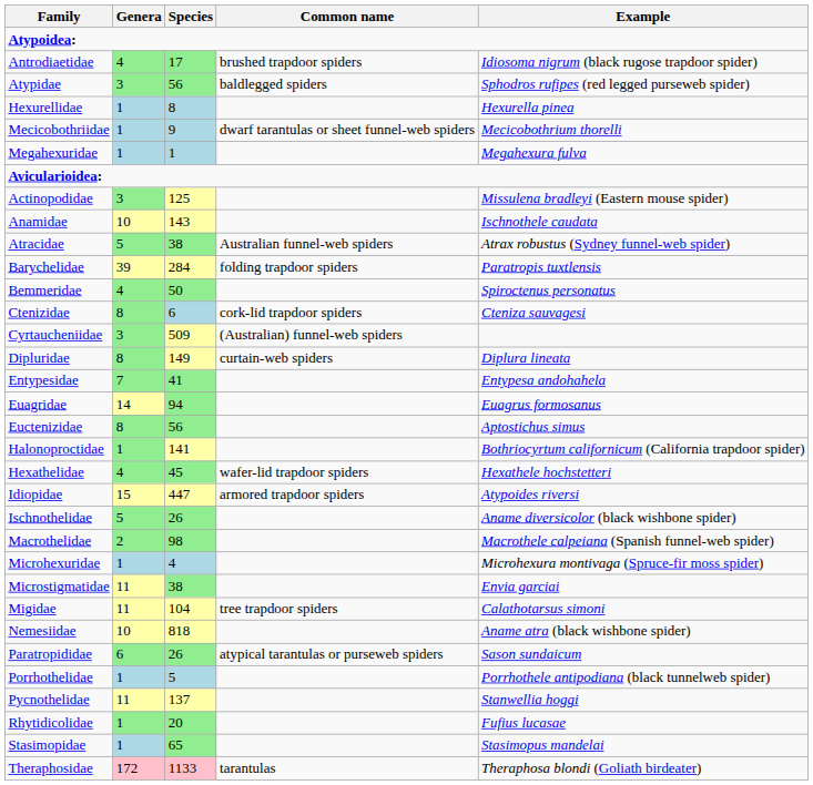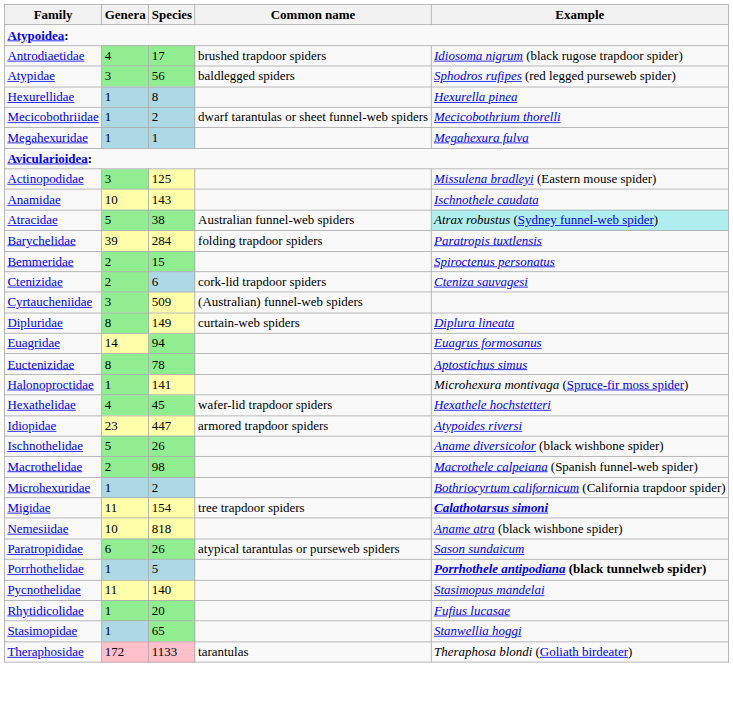Mecicobothriidae | Species: 9 -> 2
Atracidae | Example: no background -> paleturquoise background
Bemmeridae | Genera: 4 -> 2
Bemmeridae | Species: 50 -> 15
Ctenizidae | Genera: 8 -> 2
- row: Entypesidae | 7 | 41 | Entypesa andohahela
Euctenizidae | Species: 56 -> 78
Halonoproctidae | Example: Bothriocyrtum californicum (California trapdoor spider) -> Microhexura montivaga (Spruce-fir moss spider)
Idiopidae | Genera: 15 -> 23
Microhexuridae | Species: 4 -> 2
Microhexuridae | Example: Microhexura montivaga (Spruce-fir moss spider) -> Bothriocyrtum californicum (California trapdoor spider)
- row: Microstigmatidae | 11 | 38 | Envia garciai
Migidae | Species: 104 -> 154
Migidae | Example: normal -> bold
Porrhothelidae | Example: normal -> bold
Pycnothelidae | Species: 137 -> 140
Pycnothelidae | Example: Stanwellia hoggi -> Stasimopus mandelai
Stasimopidae | Example: Stasimopus mandelai -> Stanwellia hoggi
